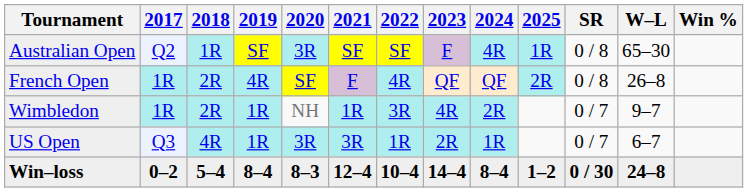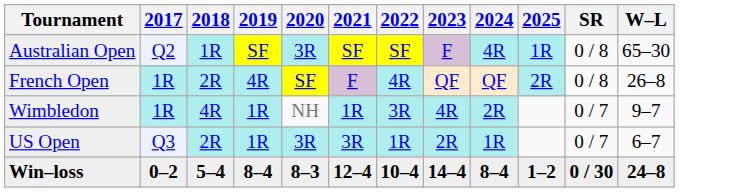- column: Win %
Wimbledon | 2018: 2R -> 4R
US Open | 2018: 4R -> 2R
